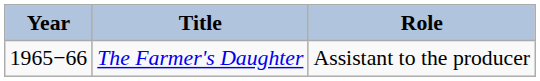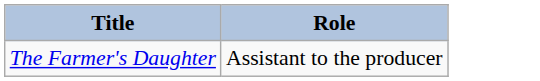- column: Year | 1965−66
